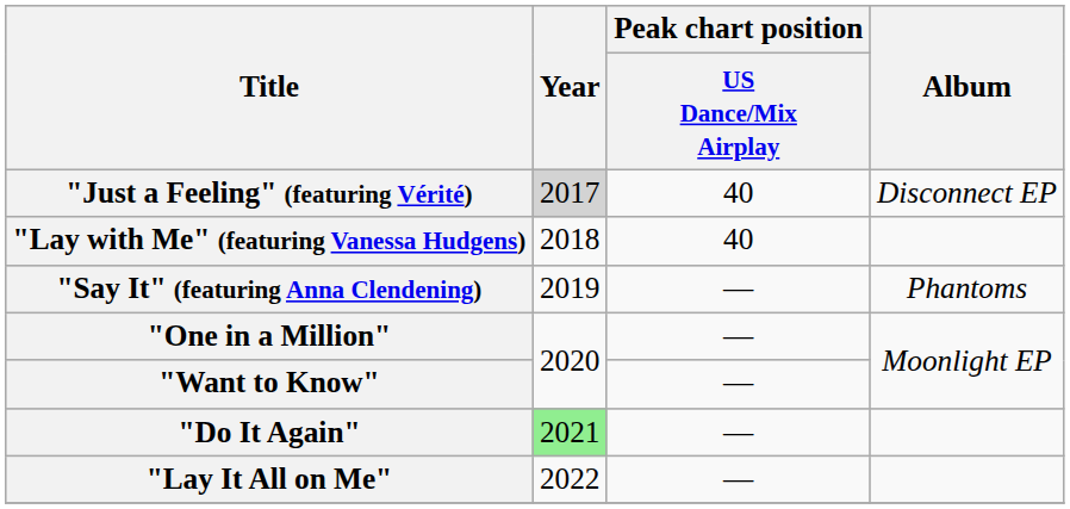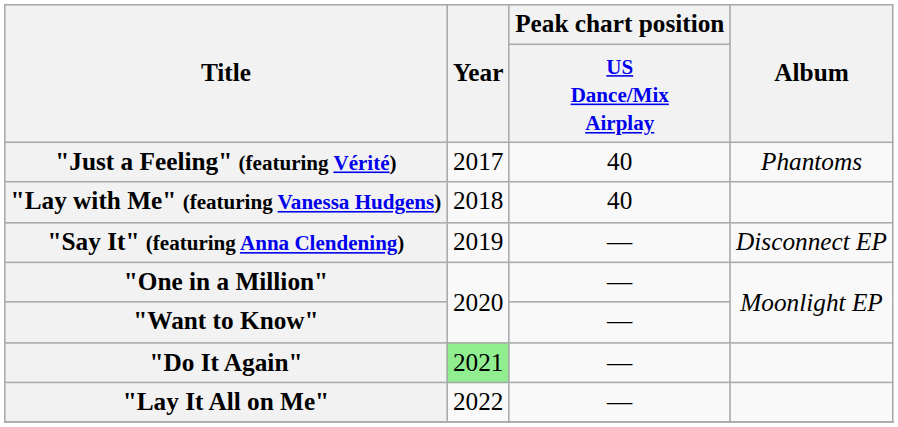"Just a Feeling" (featuring Vérité) | Year: lightgrey background -> no background
"Just a Feeling" (featuring Vérité) | Album: Disconnect EP -> Phantoms
"Say It" (featuring Anna Clendening) | Album: Phantoms -> Disconnect EP
